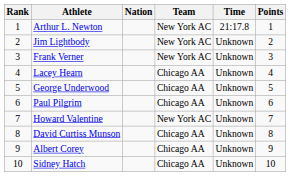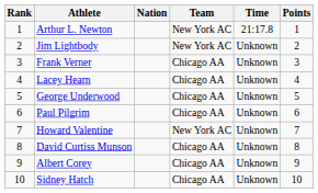Frank Verner | Team: New York AC -> Chicago AA
